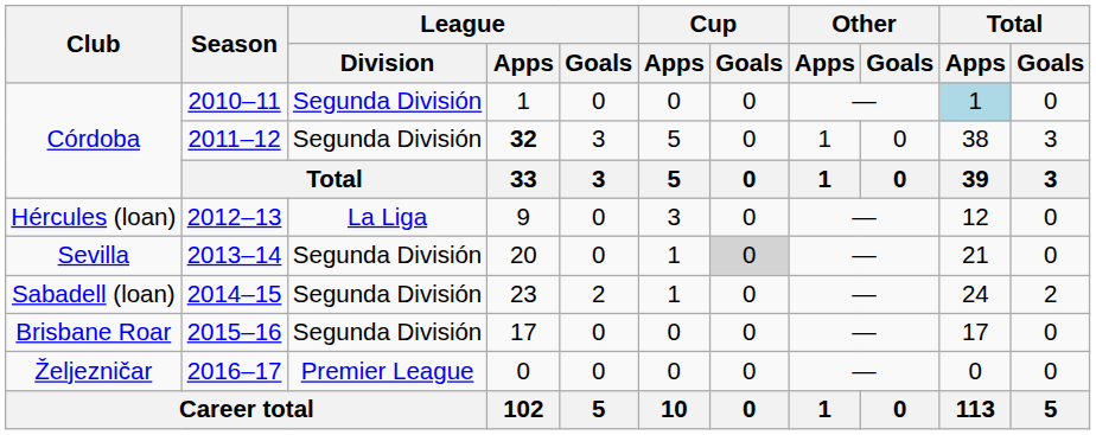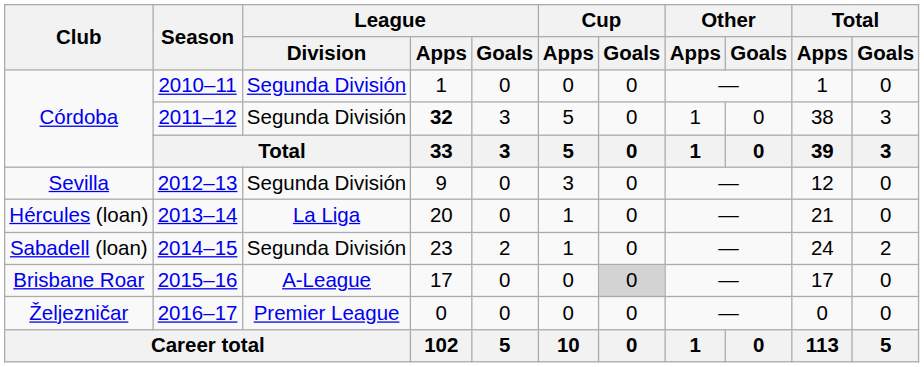2010–11 | Total / Apps: lightblue background -> no background
2012–13 | Club: Hércules (loan) -> Sevilla
2012–13 | League / Division: La Liga -> Segunda División
2013–14 | Club: Sevilla -> Hércules (loan)
2013–14 | League / Division: Segunda División -> La Liga
2013–14 | Cup / Goals: lightgrey background -> no background
2015–16 | League / Division: Segunda División -> A-League
2015–16 | Cup / Goals: no background -> lightgrey background
